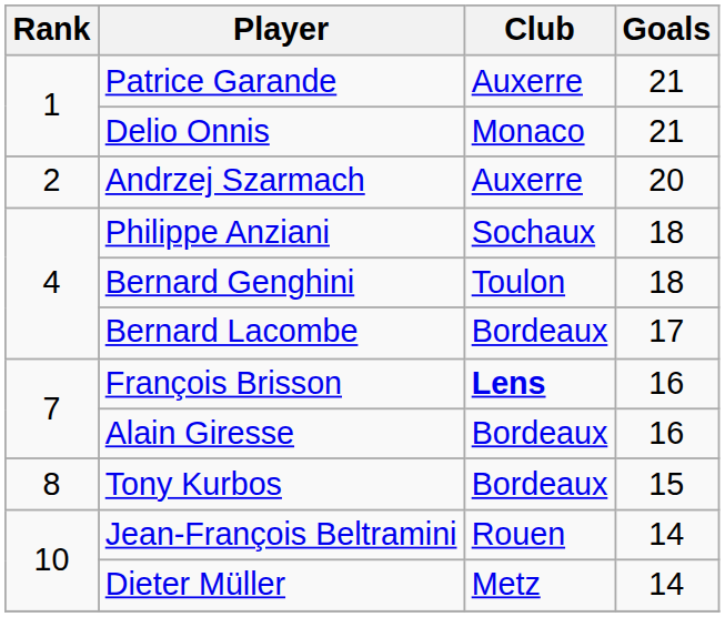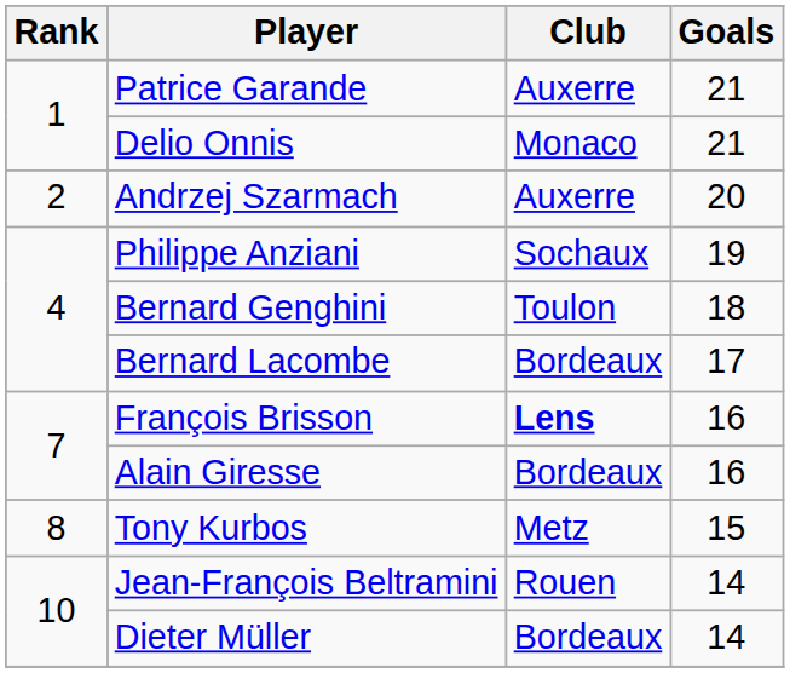Philippe Anziani | Goals: 18 -> 19
Tony Kurbos | Club: Bordeaux -> Metz
Dieter Müller | Club: Metz -> Bordeaux
